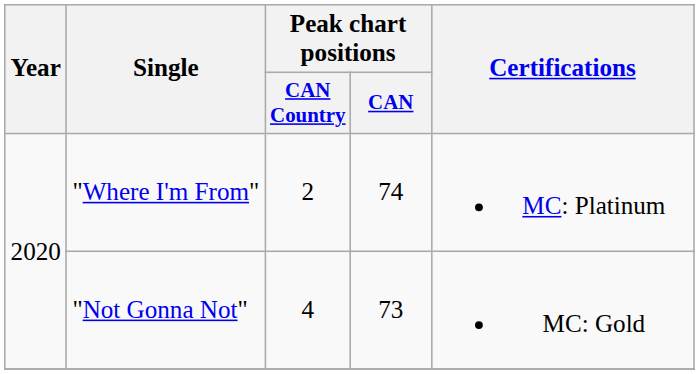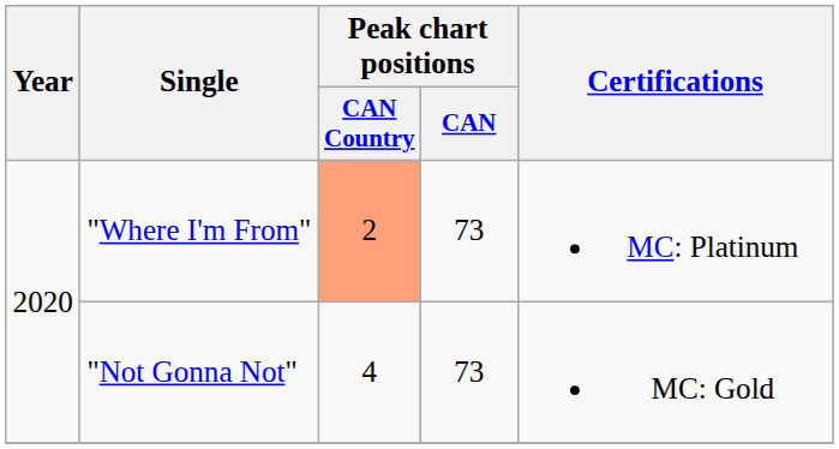"Where I'm From" | Peak chart positions / CAN Country: no background -> lightsalmon background
"Where I'm From" | Peak chart positions / CAN: 74 -> 73
